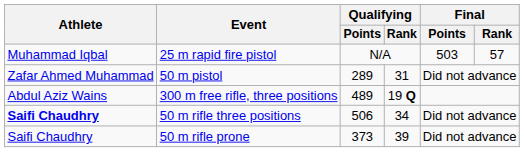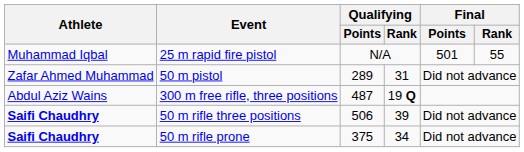25 m rapid fire pistol | Final / Points: 503 -> 501
25 m rapid fire pistol | Final / Rank: 57 -> 55
300 m free rifle, three positions | Qualifying / Points: 489 -> 487
50 m rifle three positions | Qualifying / Rank: 34 -> 39
50 m rifle prone | Athlete: normal -> bold
50 m rifle prone | Qualifying / Points: 373 -> 375
50 m rifle prone | Qualifying / Rank: 39 -> 34
